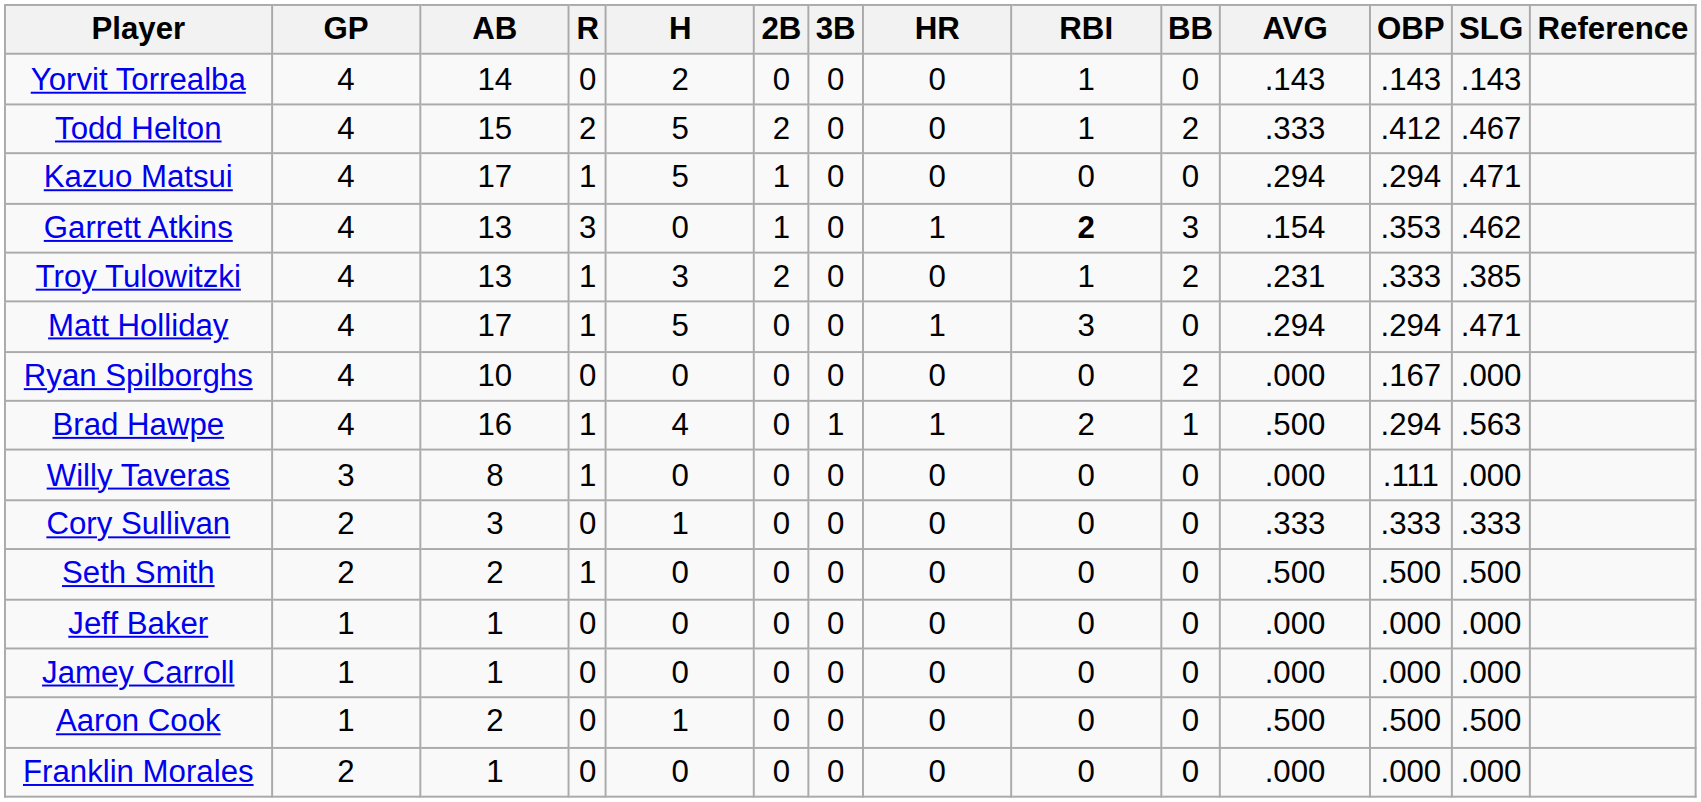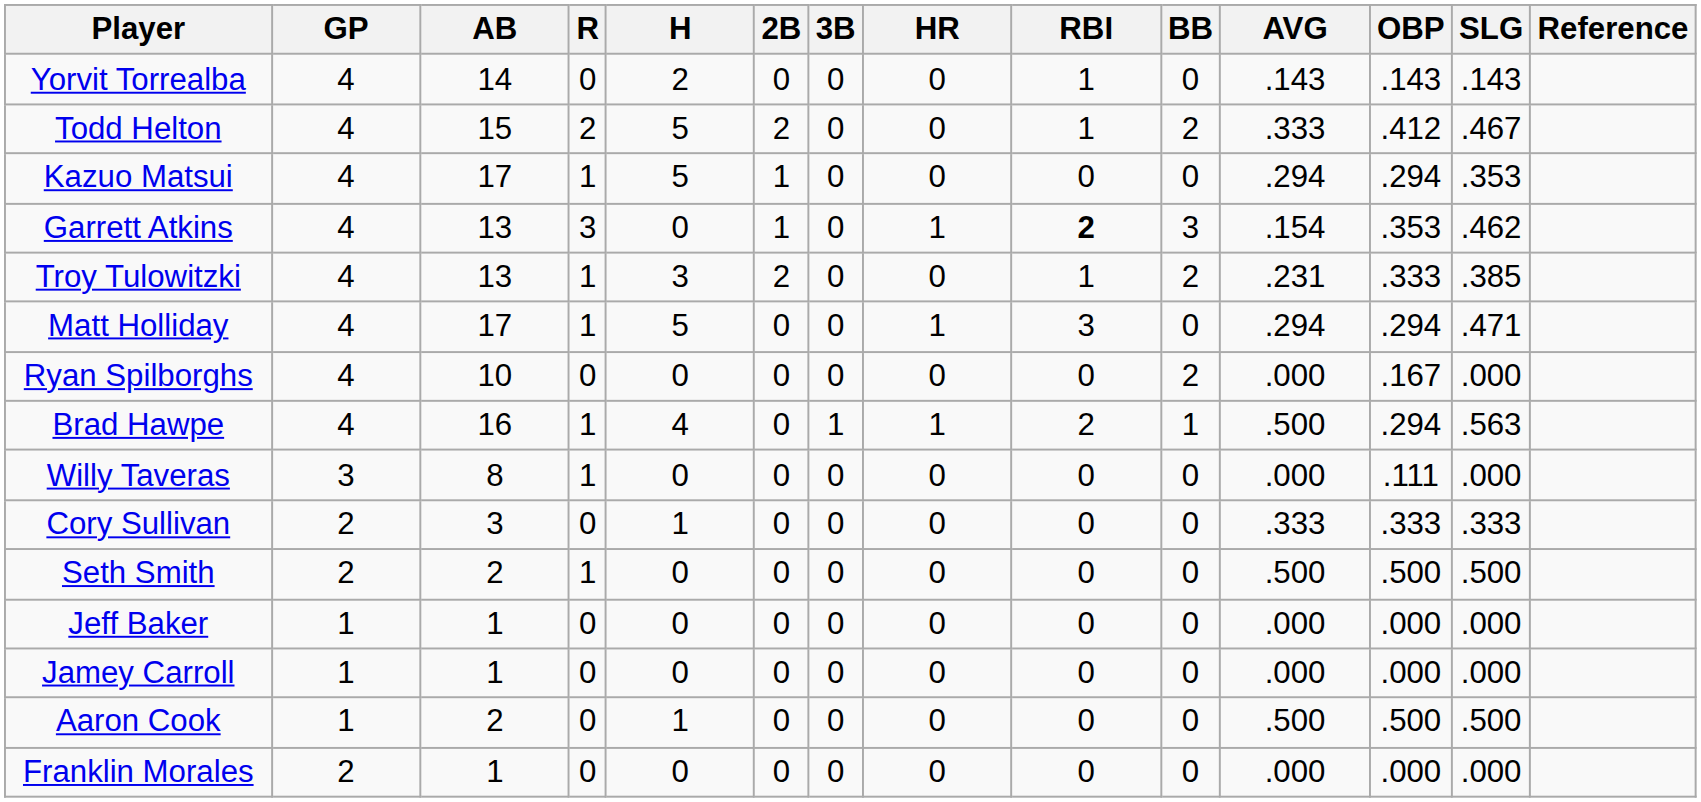Kazuo Matsui | SLG: .471 -> .353
